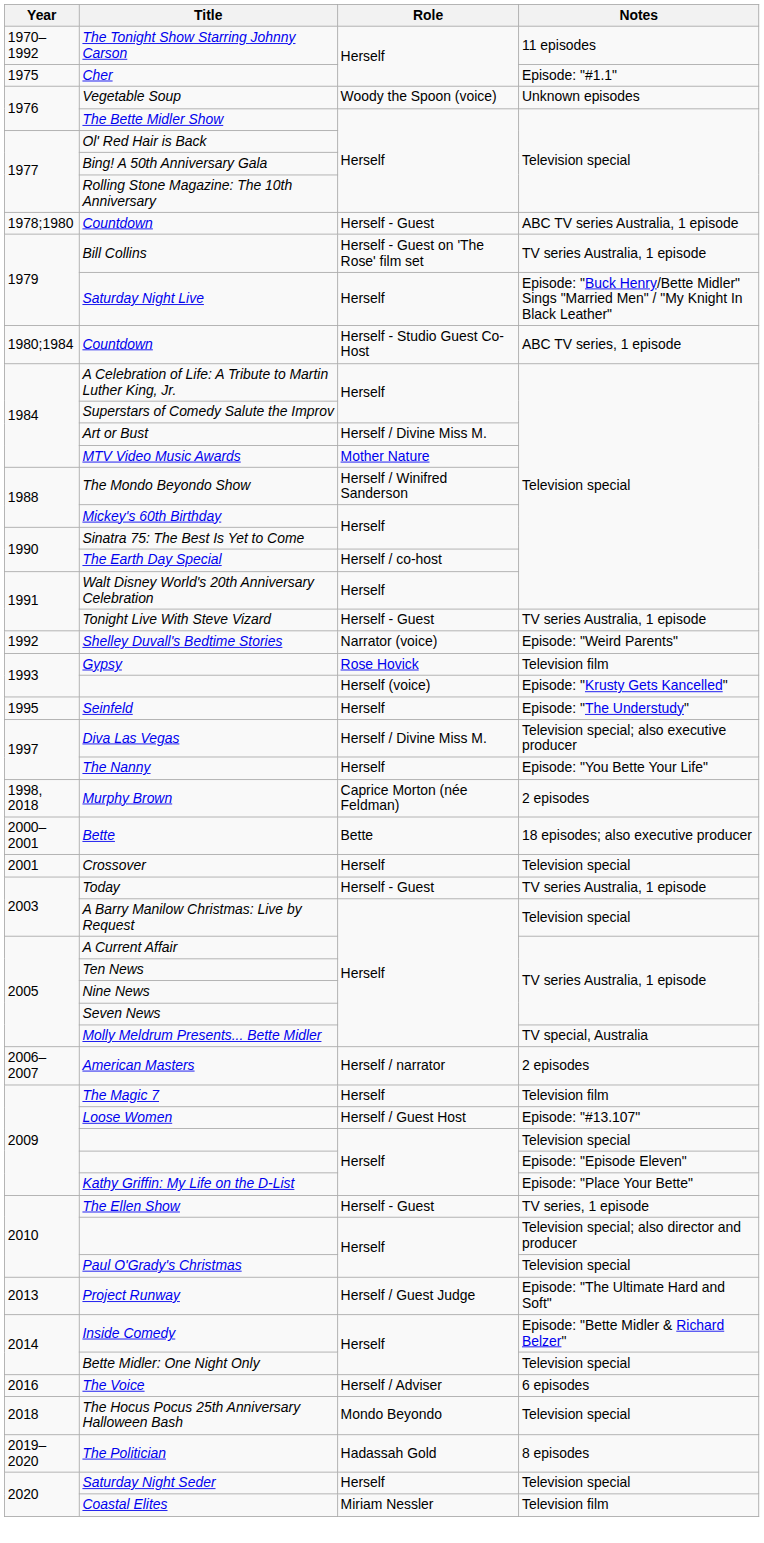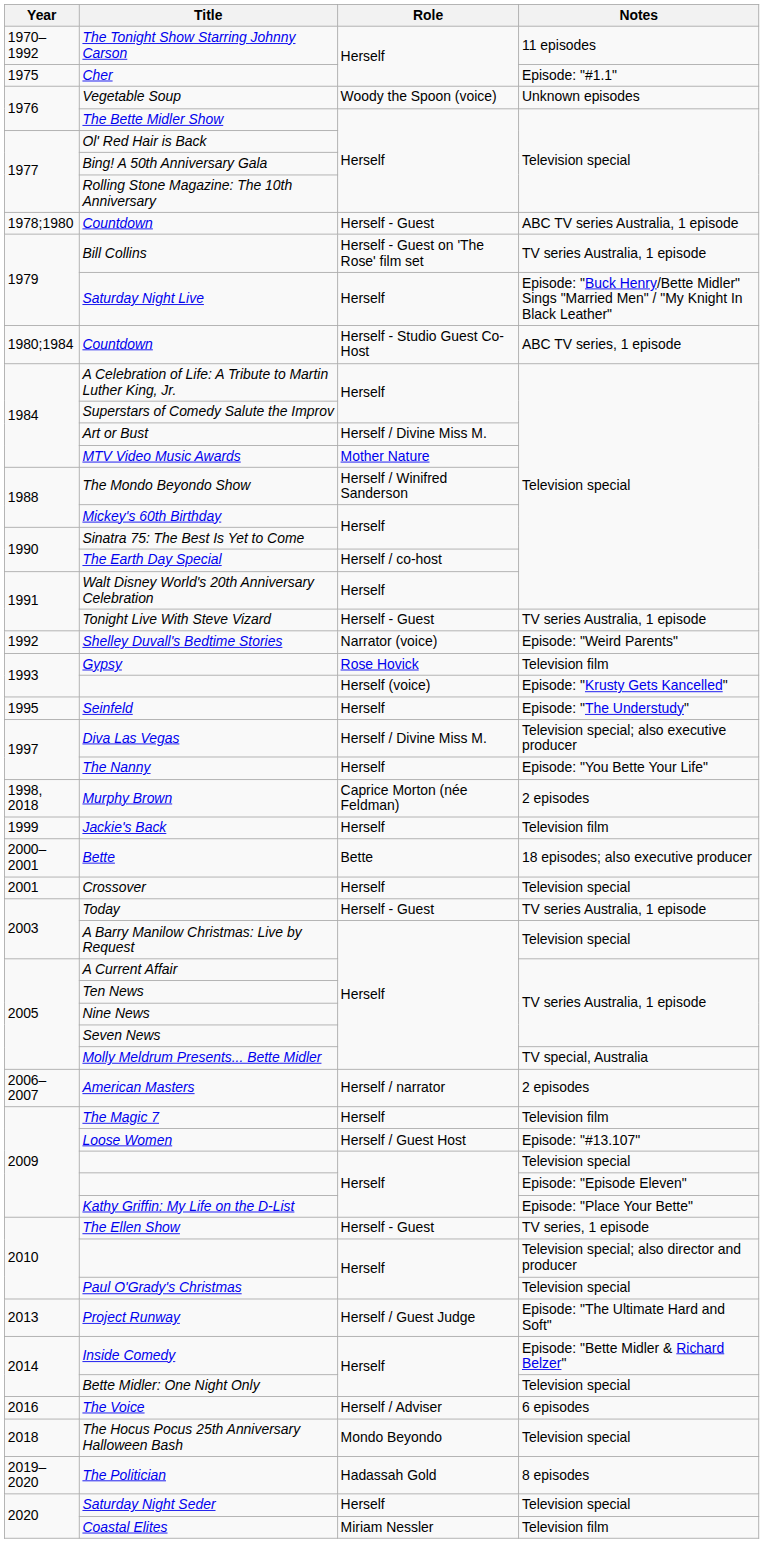+ row: 1999 | Jackie's Back | Herself | Television film
